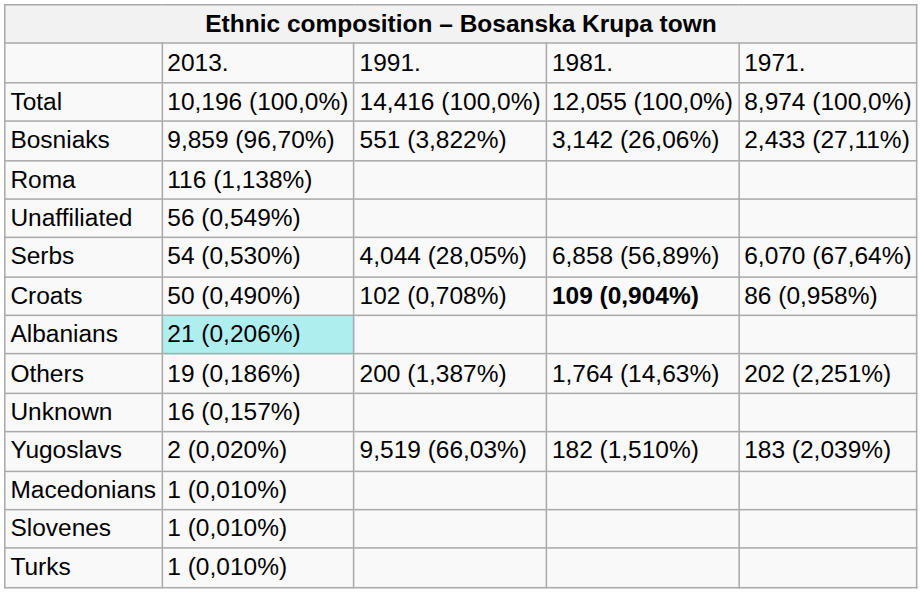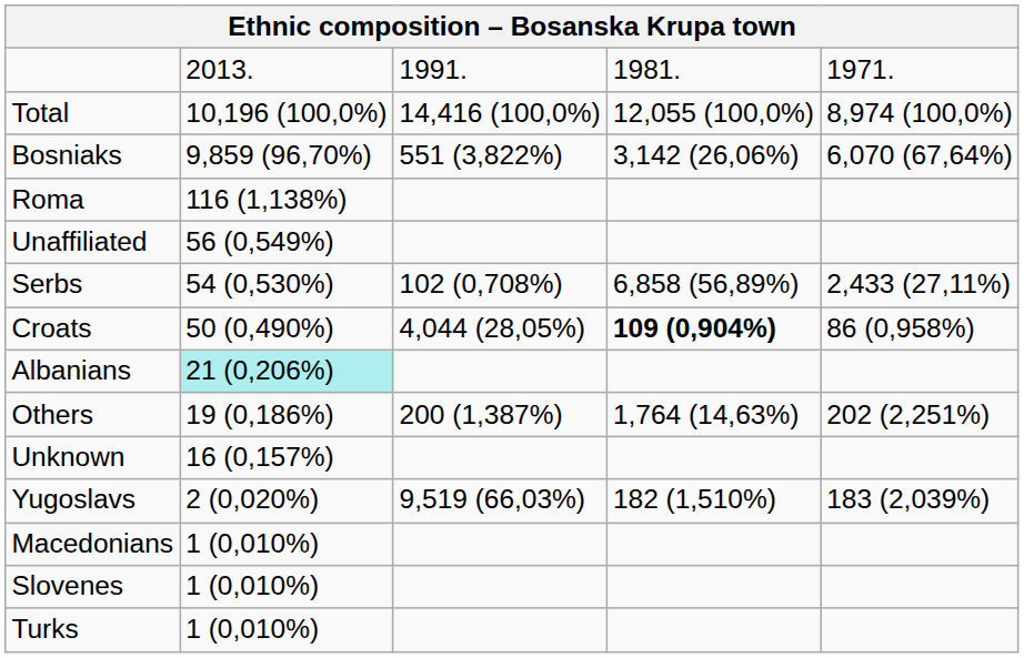Bosniaks | column 5: 2,433 (27,11%) -> 6,070 (67,64%)
Serbs | column 3: 4,044 (28,05%) -> 102 (0,708%)
Serbs | column 5: 6,070 (67,64%) -> 2,433 (27,11%)
Croats | column 3: 102 (0,708%) -> 4,044 (28,05%)
